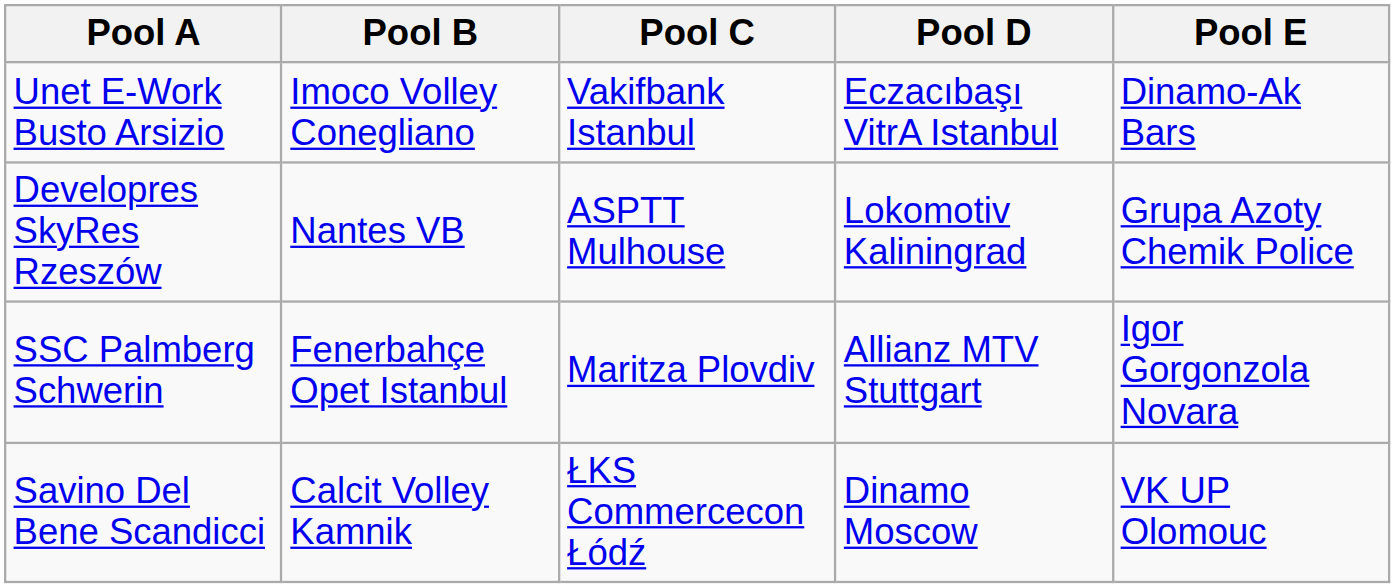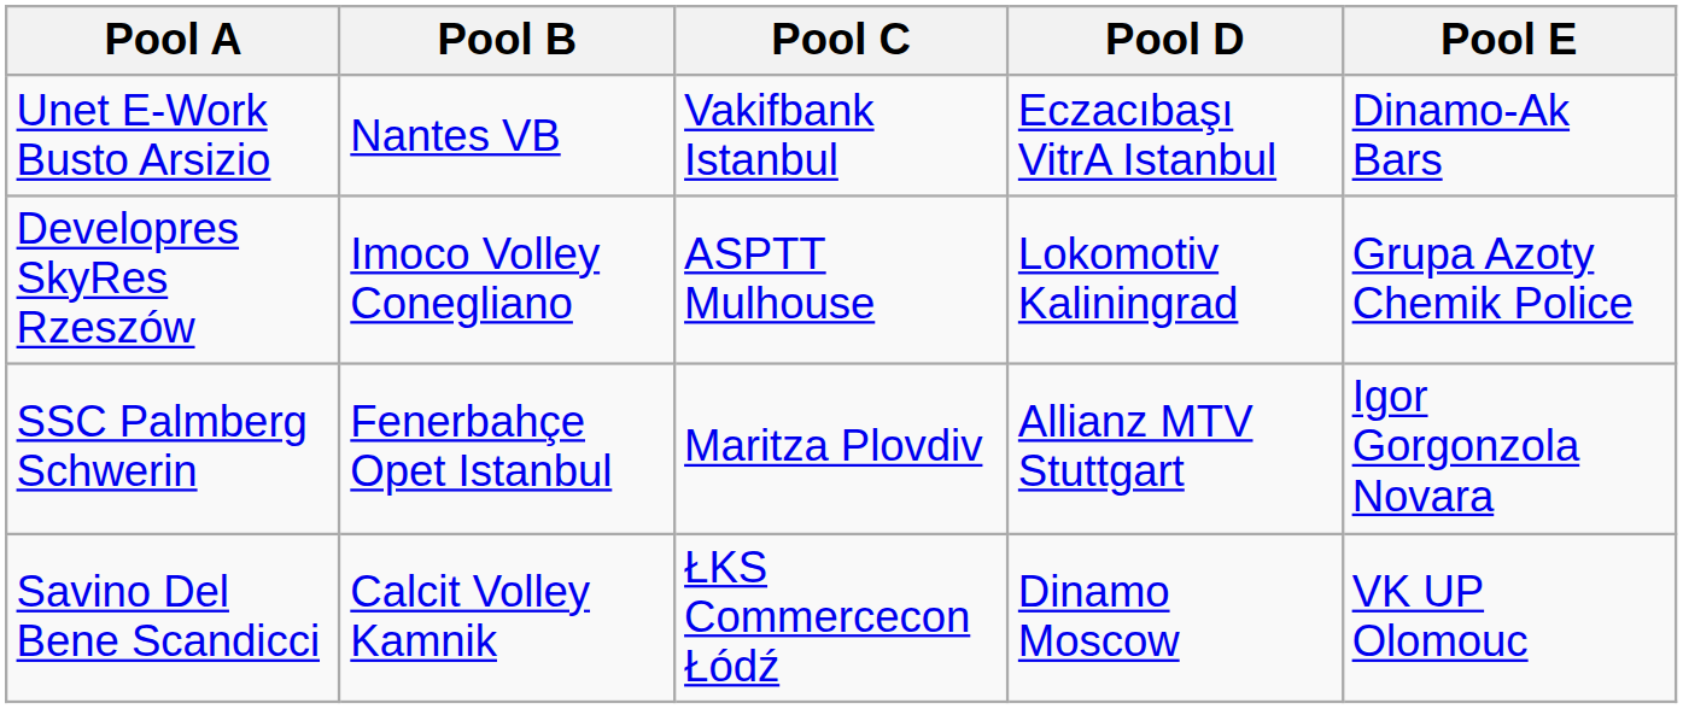Unet E-Work Busto Arsizio | Pool B: Imoco Volley Conegliano -> Nantes VB
Developres SkyRes Rzeszów | Pool B: Nantes VB -> Imoco Volley Conegliano
